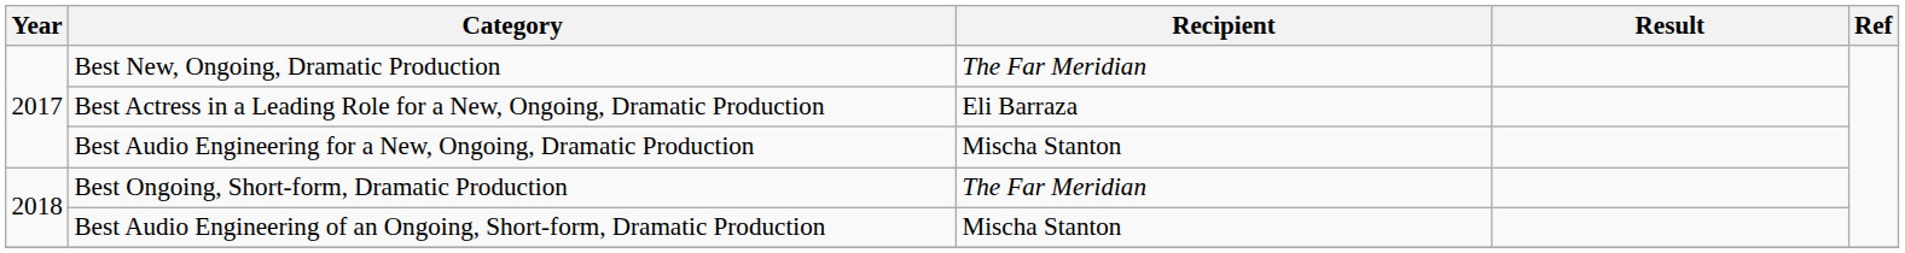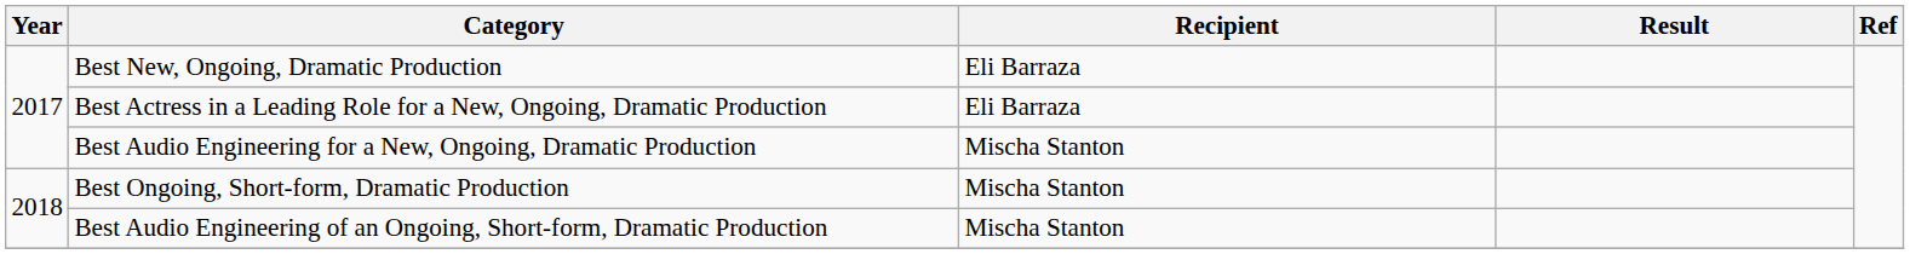Best New, Ongoing, Dramatic Production | Recipient: The Far Meridian -> Eli Barraza
Best Ongoing, Short-form, Dramatic Production | Recipient: The Far Meridian -> Mischa Stanton
